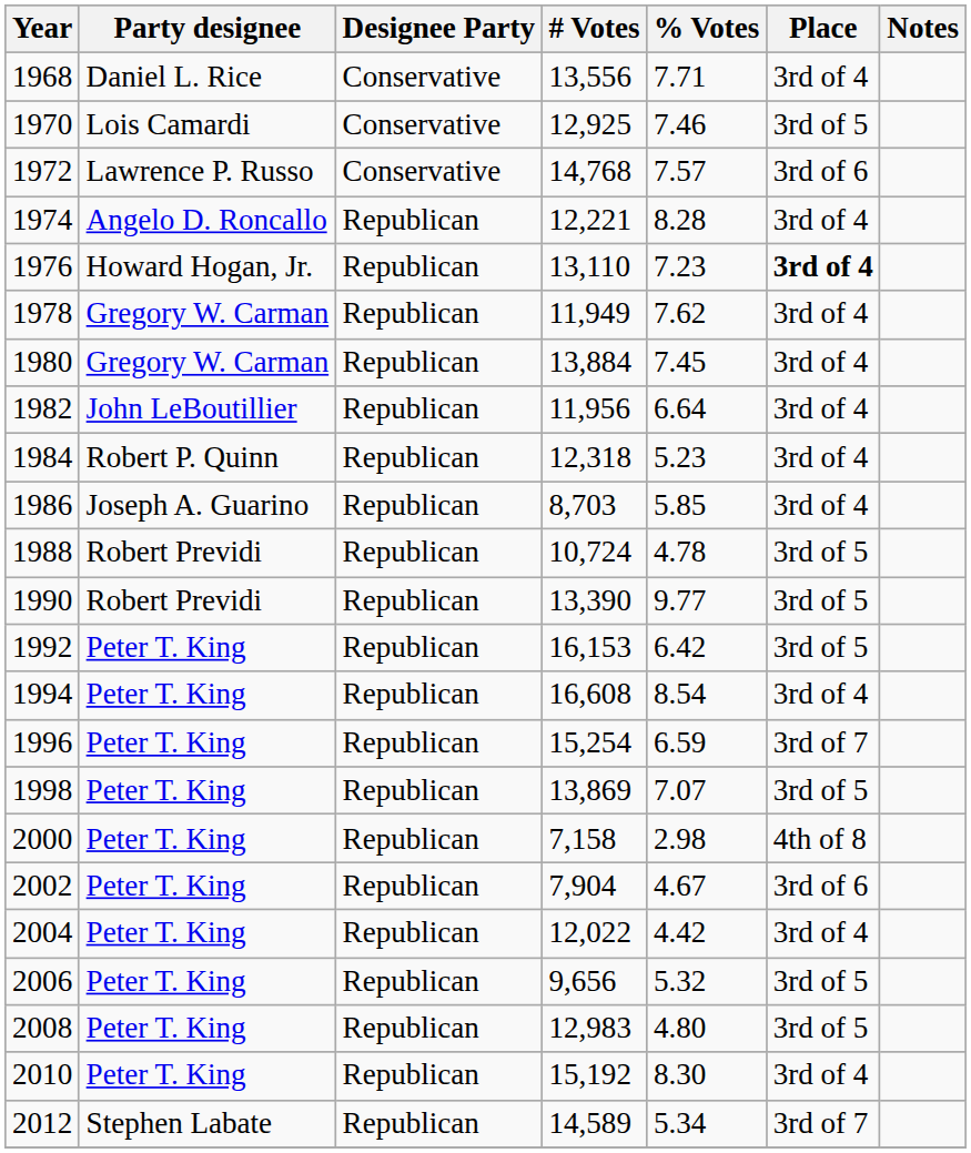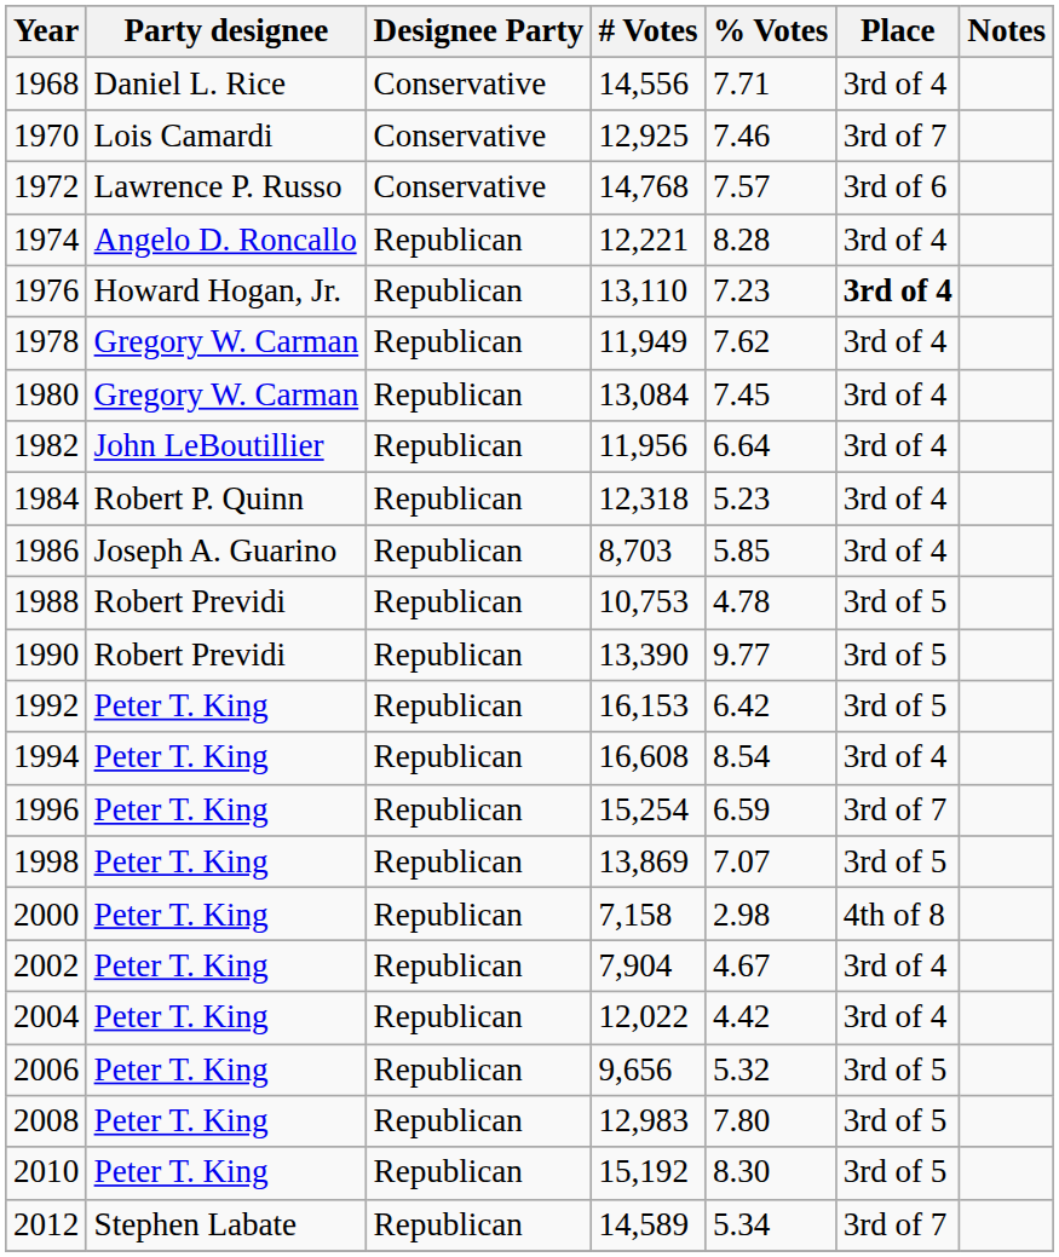1968 | # Votes: 13,556 -> 14,556
1970 | Place: 3rd of 5 -> 3rd of 7
1980 | # Votes: 13,884 -> 13,084
1988 | # Votes: 10,724 -> 10,753
2002 | Place: 3rd of 6 -> 3rd of 4
2008 | % Votes: 4.80 -> 7.80
2010 | Place: 3rd of 4 -> 3rd of 5
